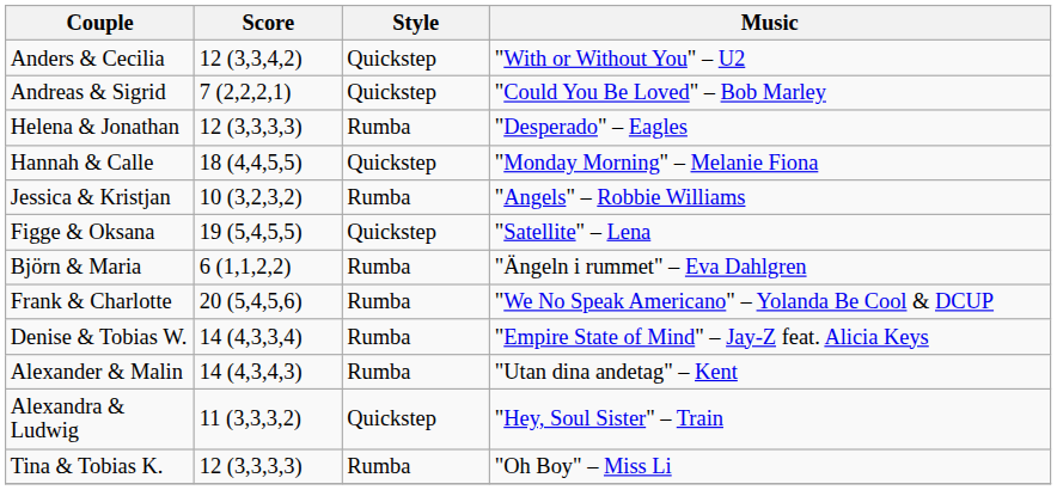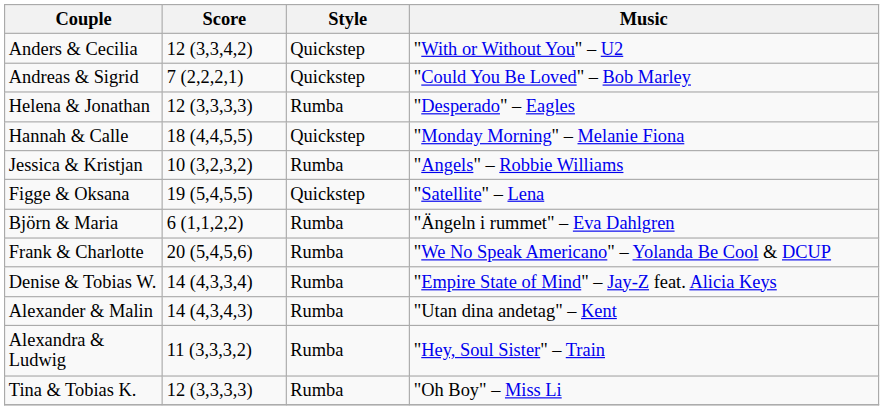Alexandra & Ludwig | Style: Quickstep -> Rumba
